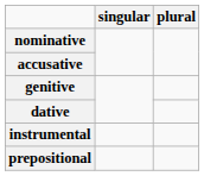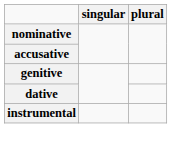- row: prepositional
